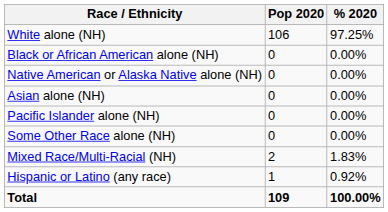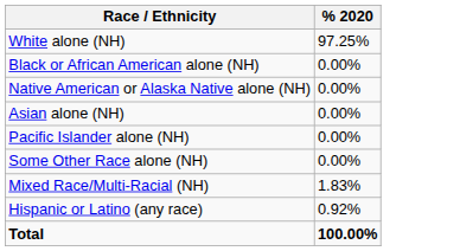- column: Pop 2020 | 106 | 0 | 0 | 0 | 0 | 0 | 2 | 1 | 109
